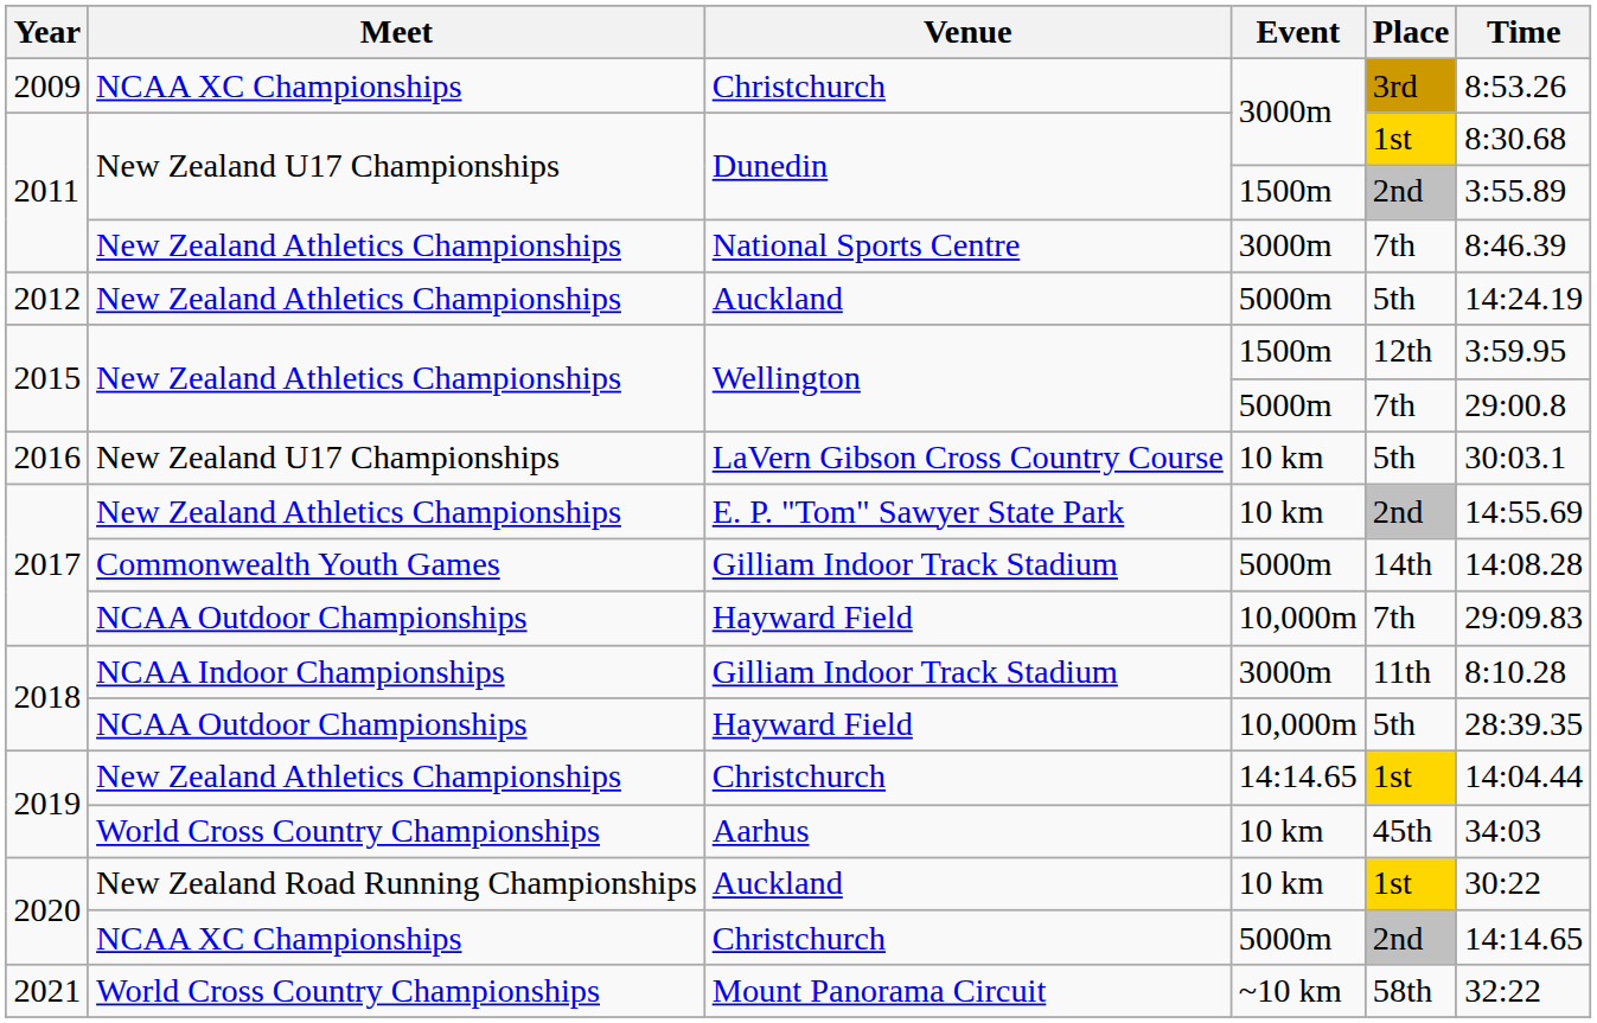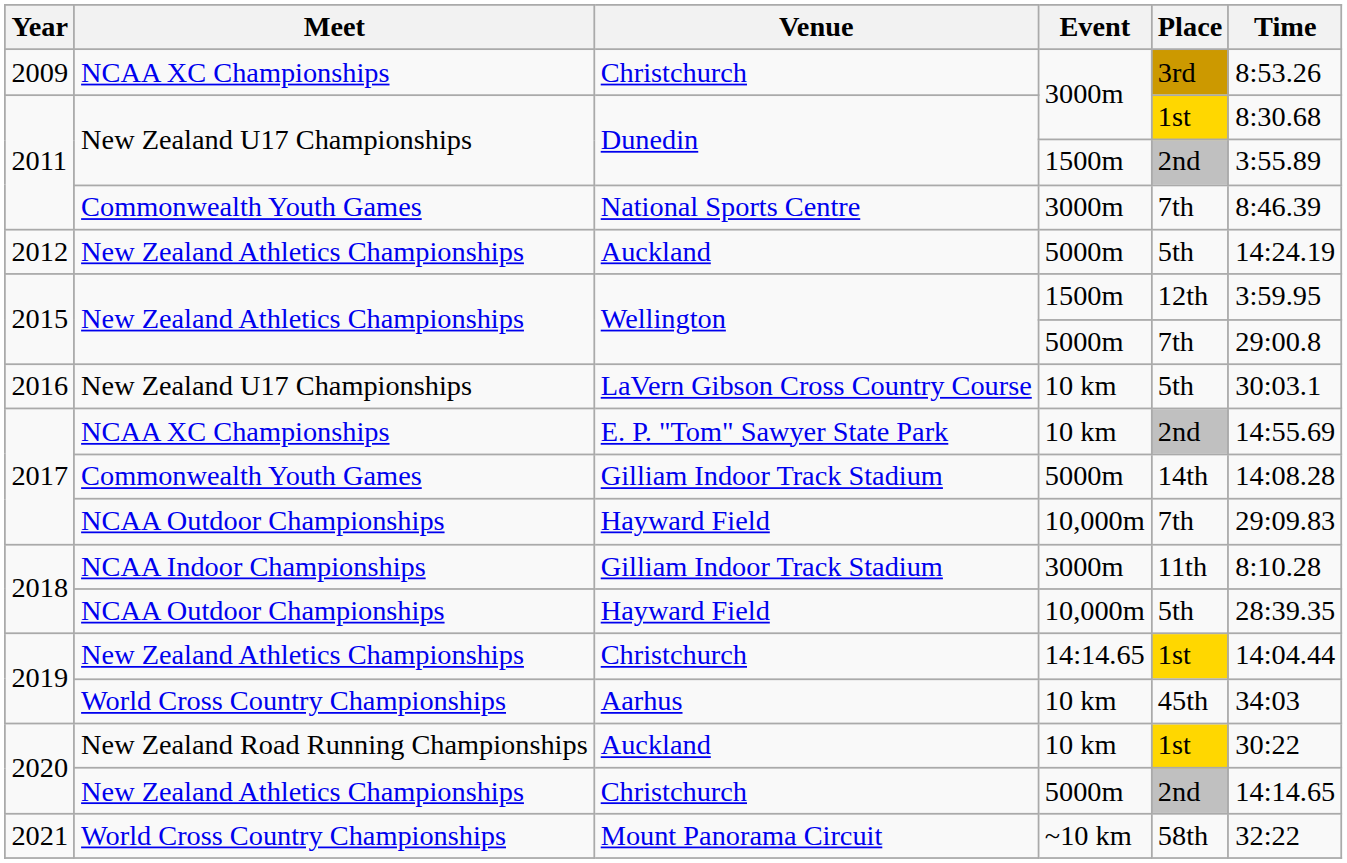National Sports Centre | Meet: New Zealand Athletics Championships -> Commonwealth Youth Games
E. P. "Tom" Sawyer State Park | Meet: New Zealand Athletics Championships -> NCAA XC Championships
Christchurch / 5000m | Meet: NCAA XC Championships -> New Zealand Athletics Championships
